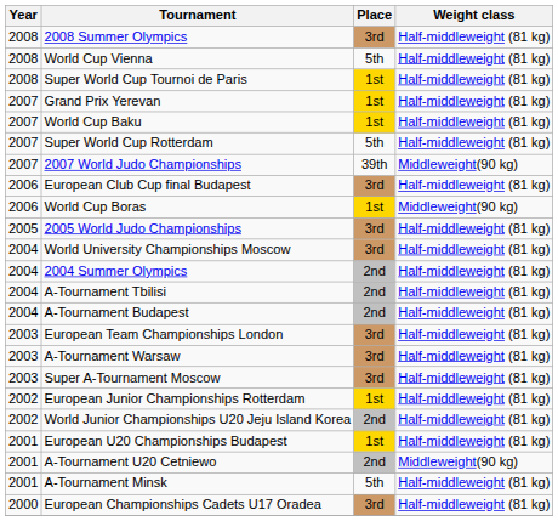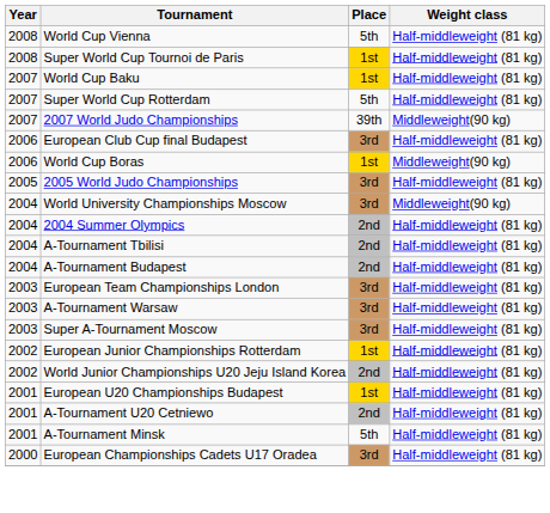- row: 2008 | 2008 Summer Olympics | 3rd | Half-middleweight (81 kg)
- row: 2007 | Grand Prix Yerevan | 1st | Half-middleweight (81 kg)
World University Championships Moscow | Weight class: Half-middleweight (81 kg) -> Middleweight(90 kg)
A-Tournament U20 Cetniewo | Weight class: Middleweight(90 kg) -> Half-middleweight (81 kg)
